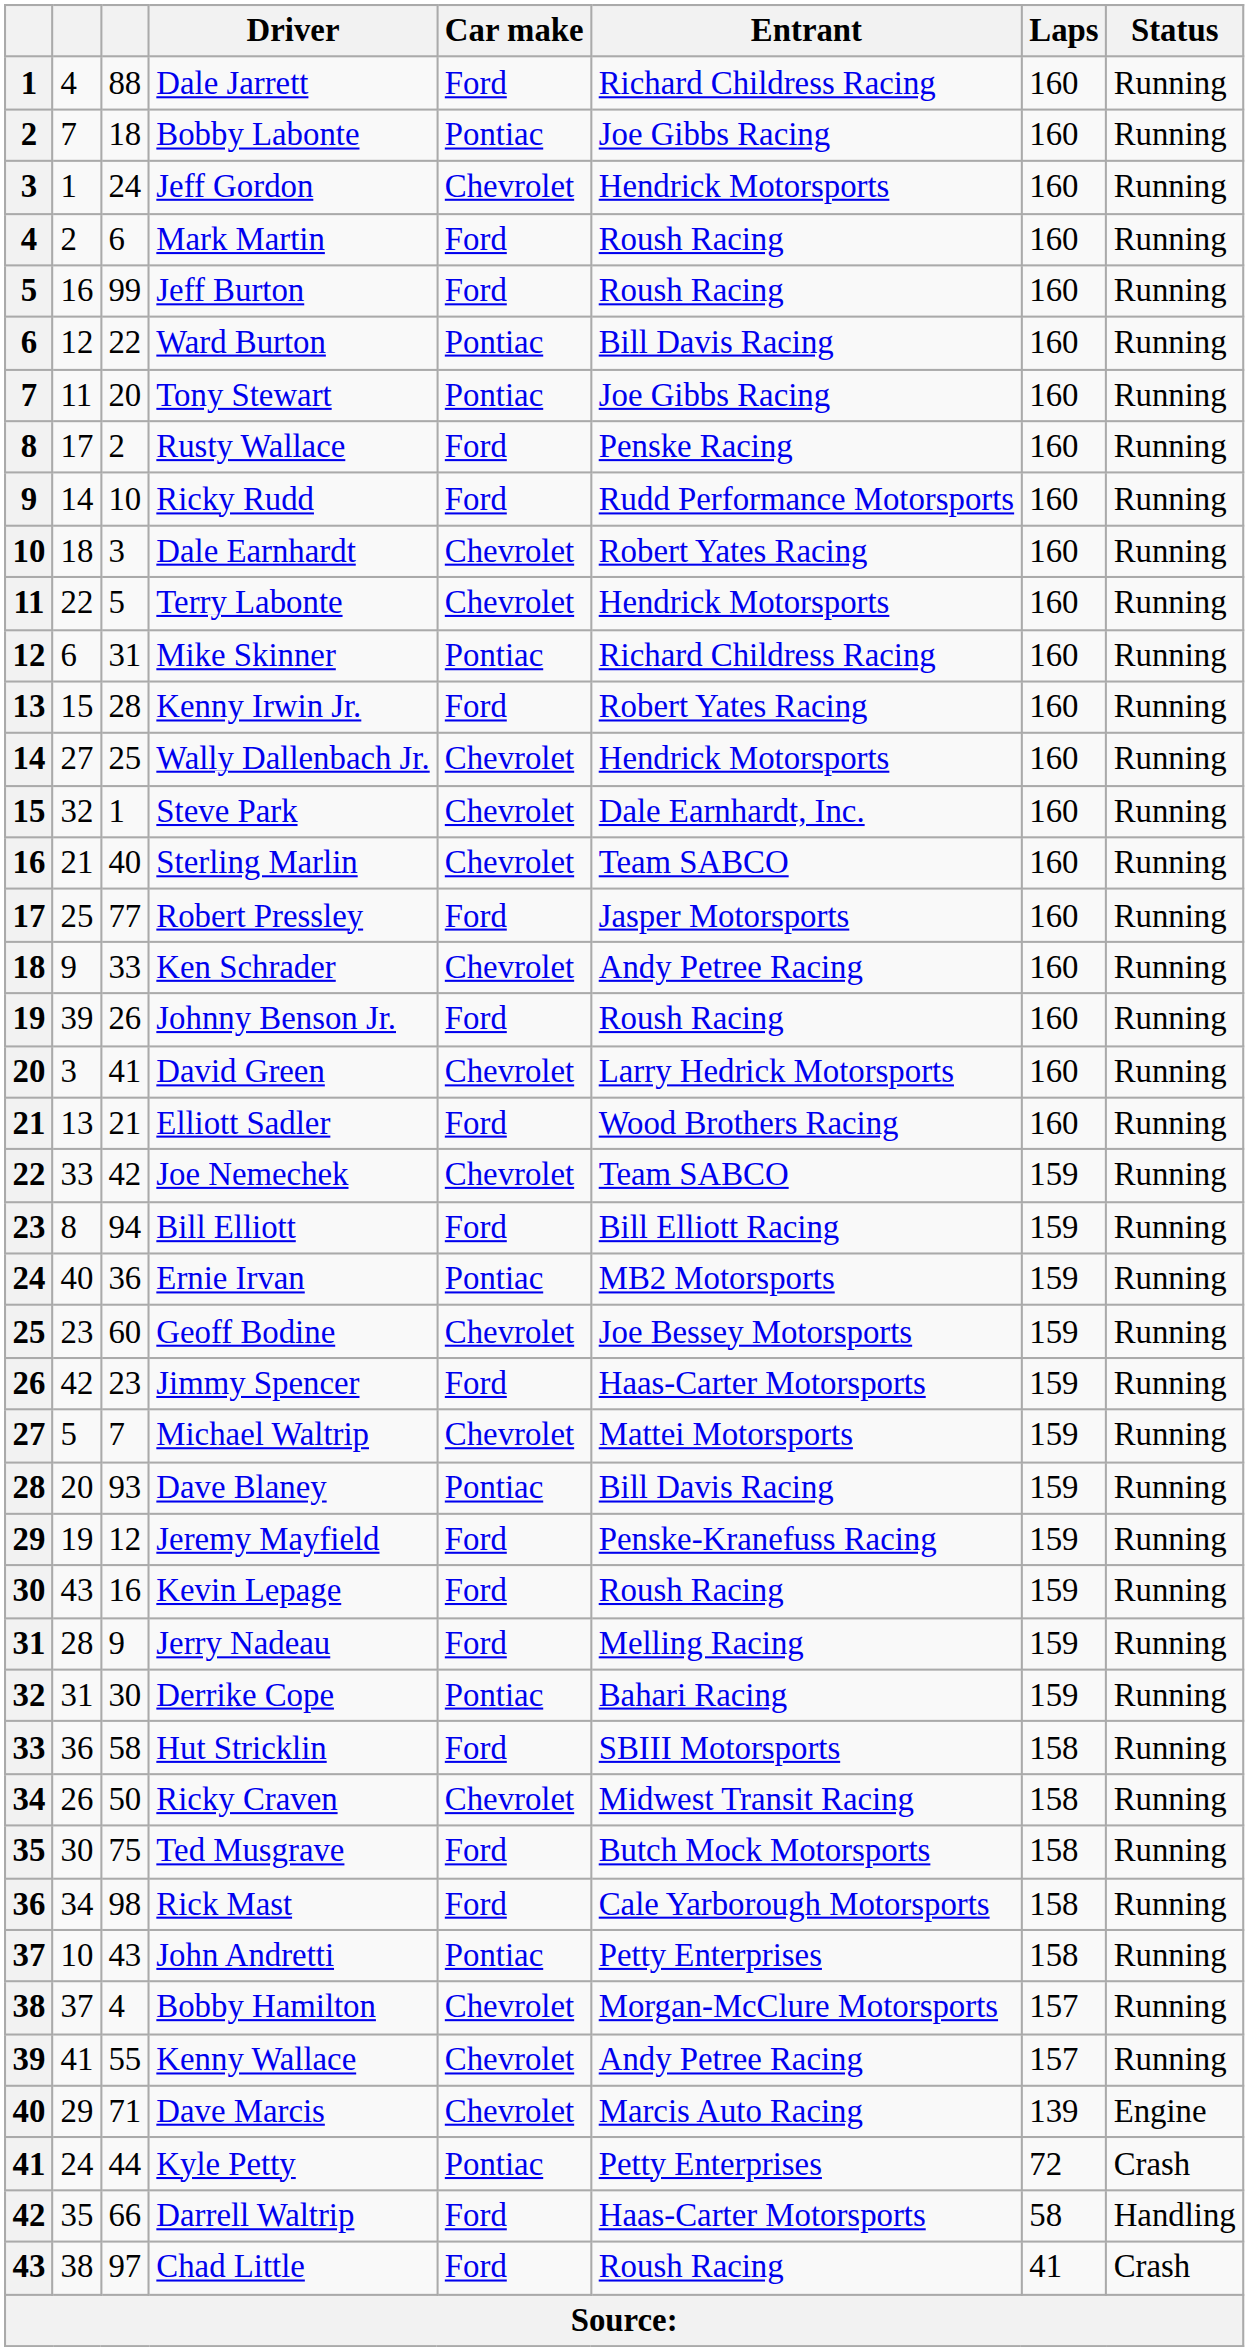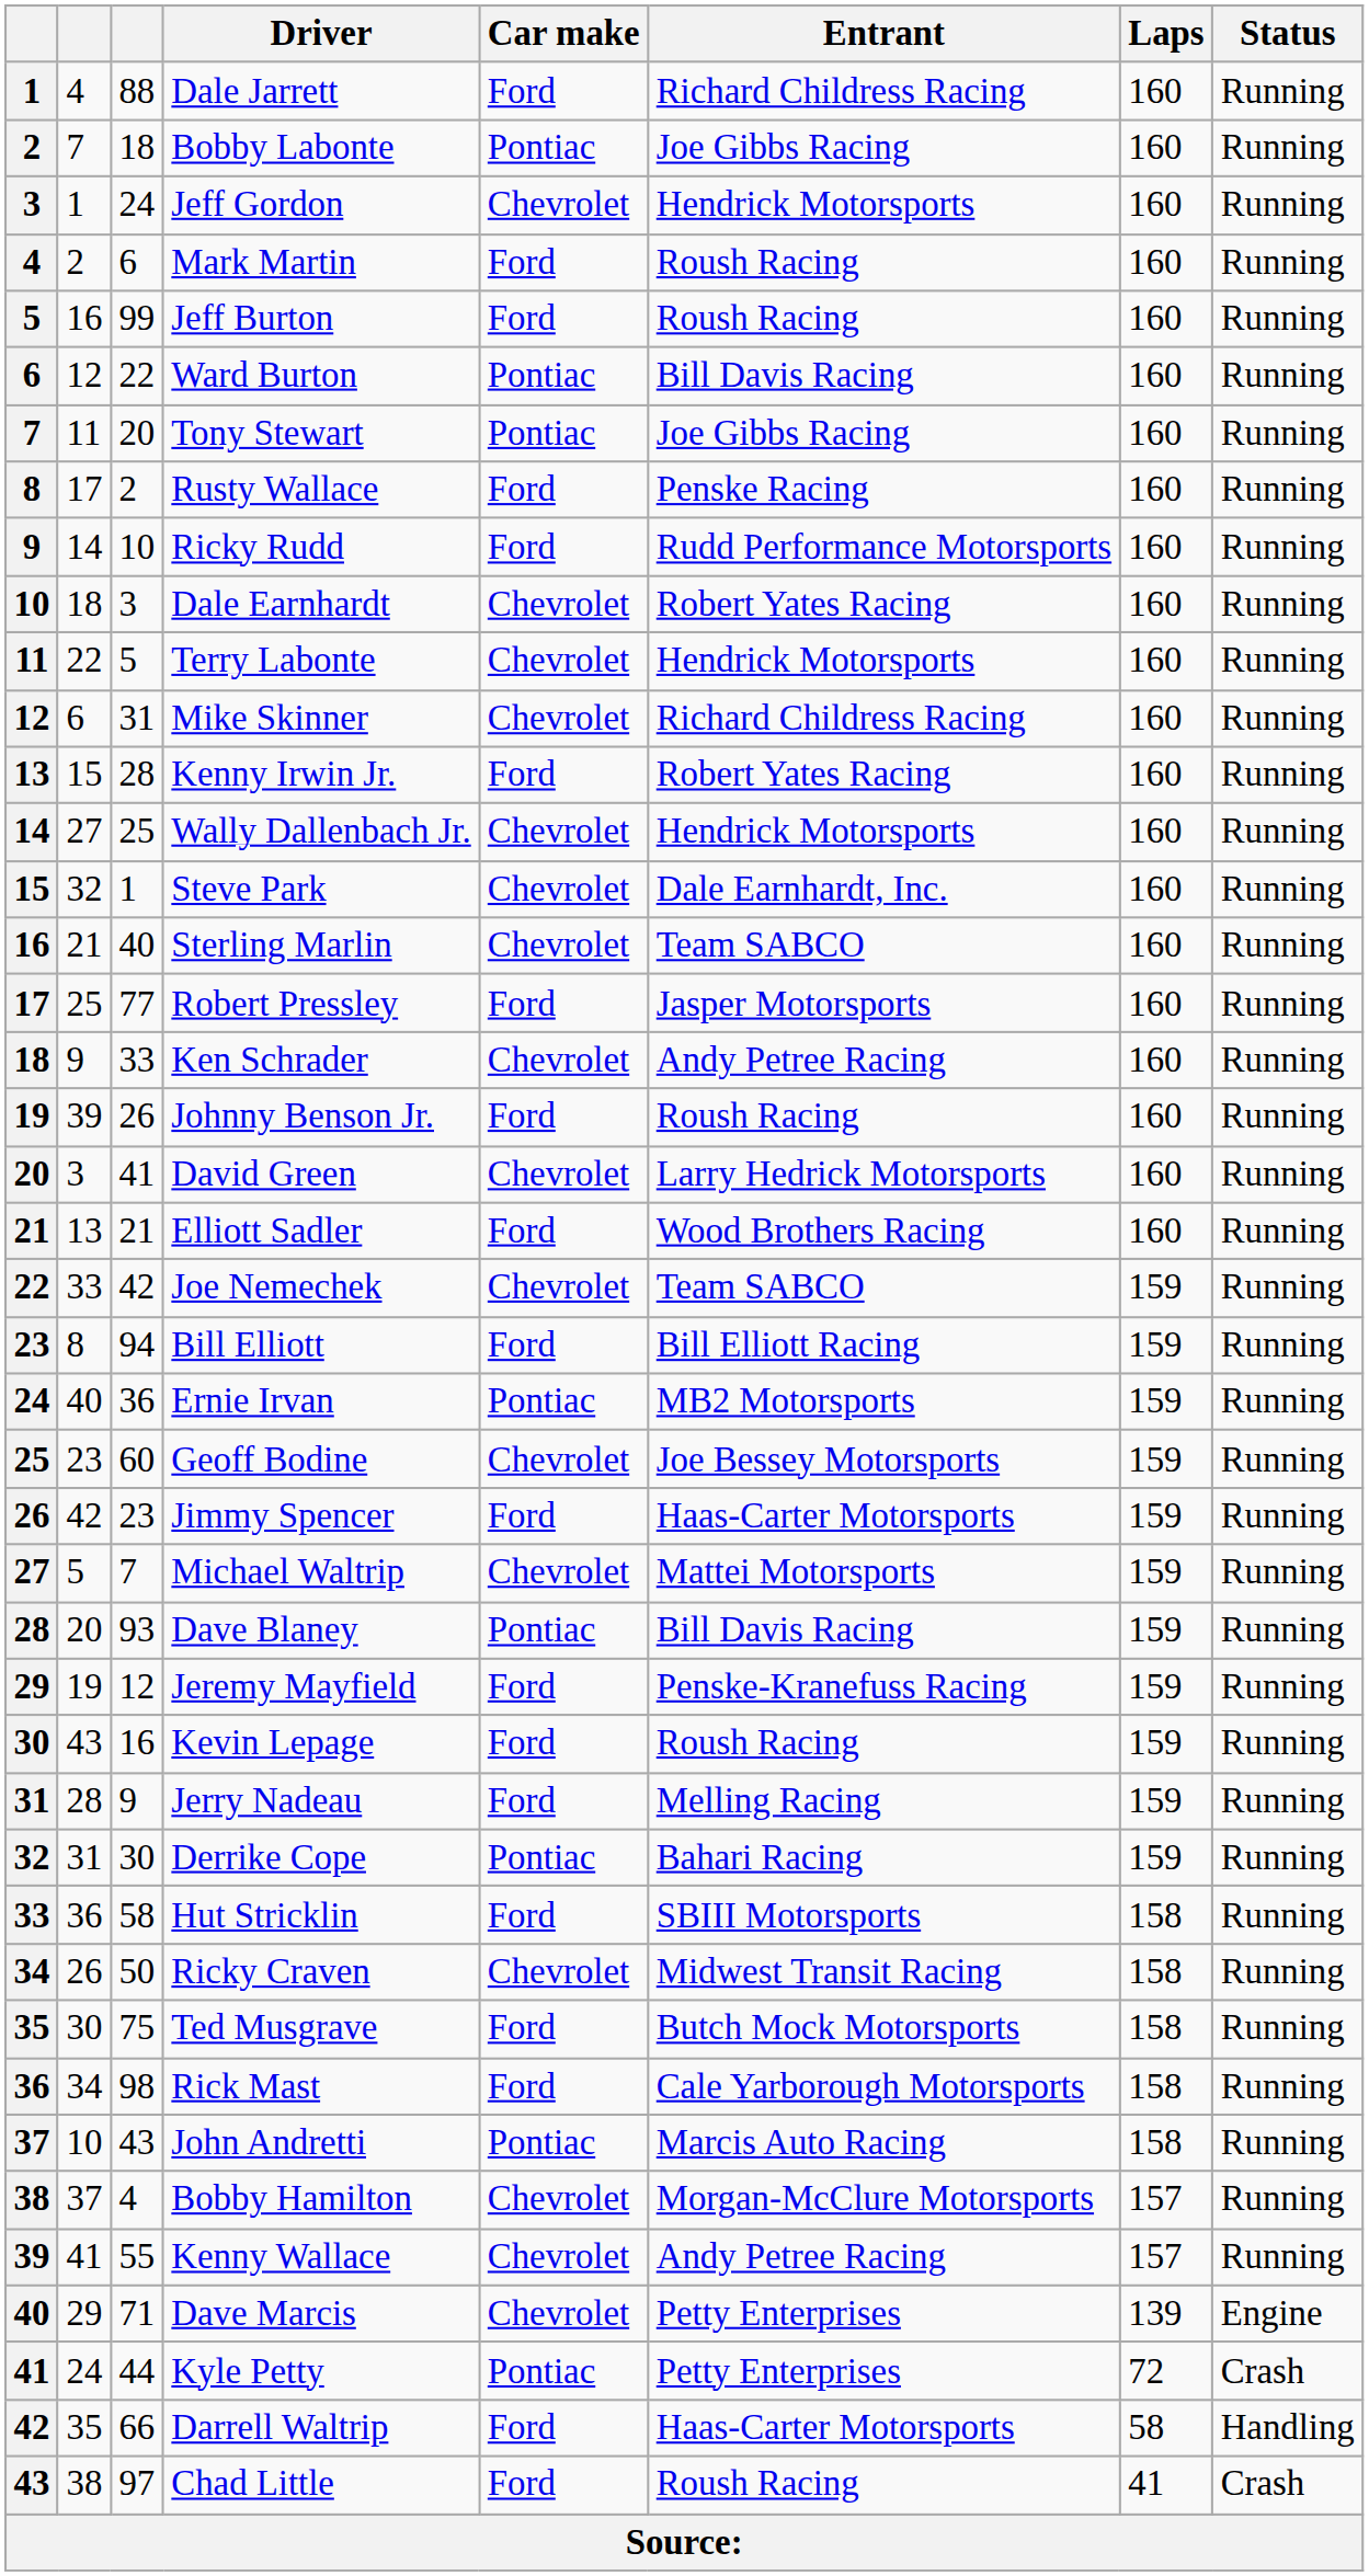Mike Skinner | Car make: Pontiac -> Chevrolet
John Andretti | Entrant: Petty Enterprises -> Marcis Auto Racing
Dave Marcis | Entrant: Marcis Auto Racing -> Petty Enterprises
